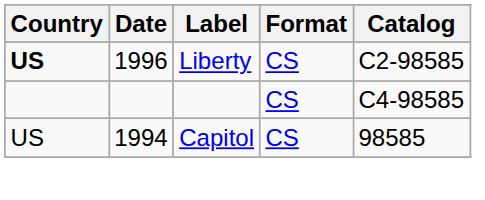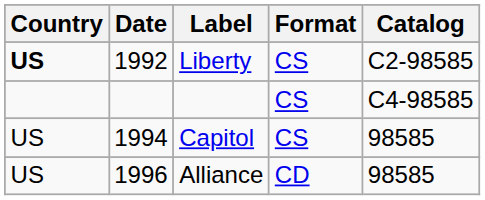Liberty | Date: 1996 -> 1992
+ row: US | 1996 | Alliance | CD | 98585
